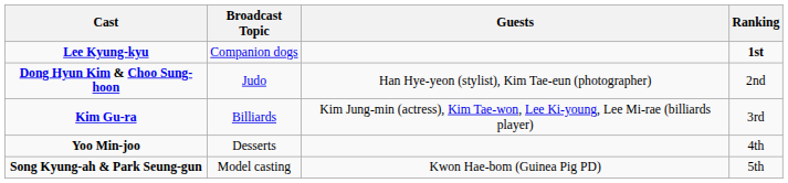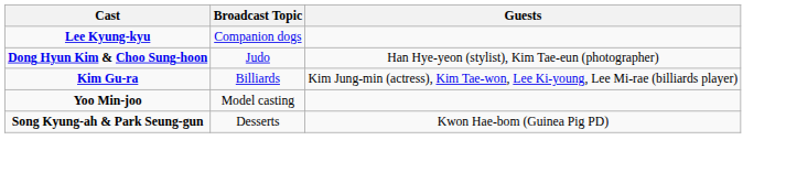- column: Ranking | 1st | 2nd | 3rd | 4th | 5th
Yoo Min-joo | Broadcast Topic: Desserts -> Model casting
Song Kyung-ah & Park Seung-gun | Broadcast Topic: Model casting -> Desserts
